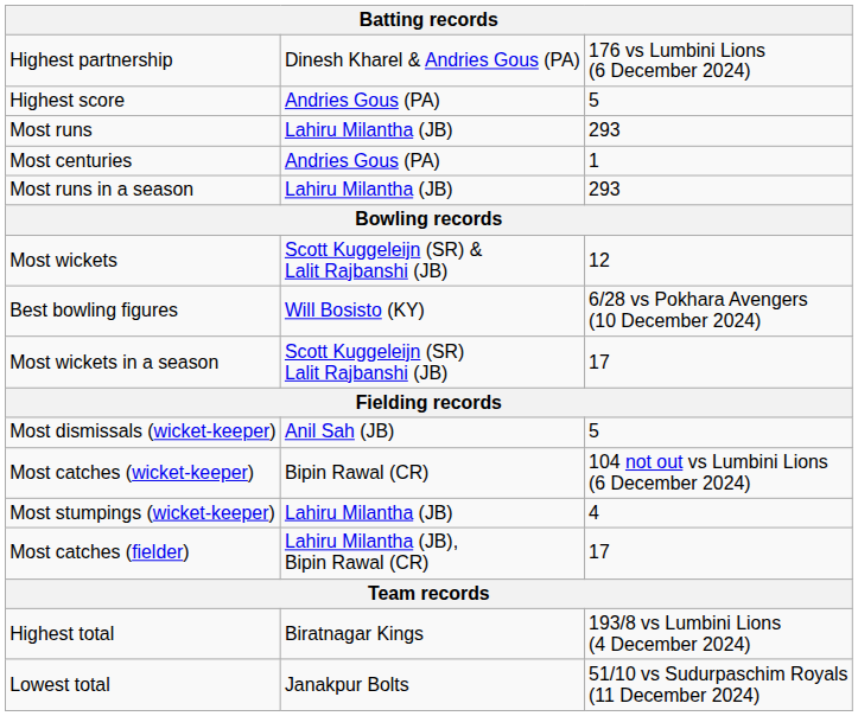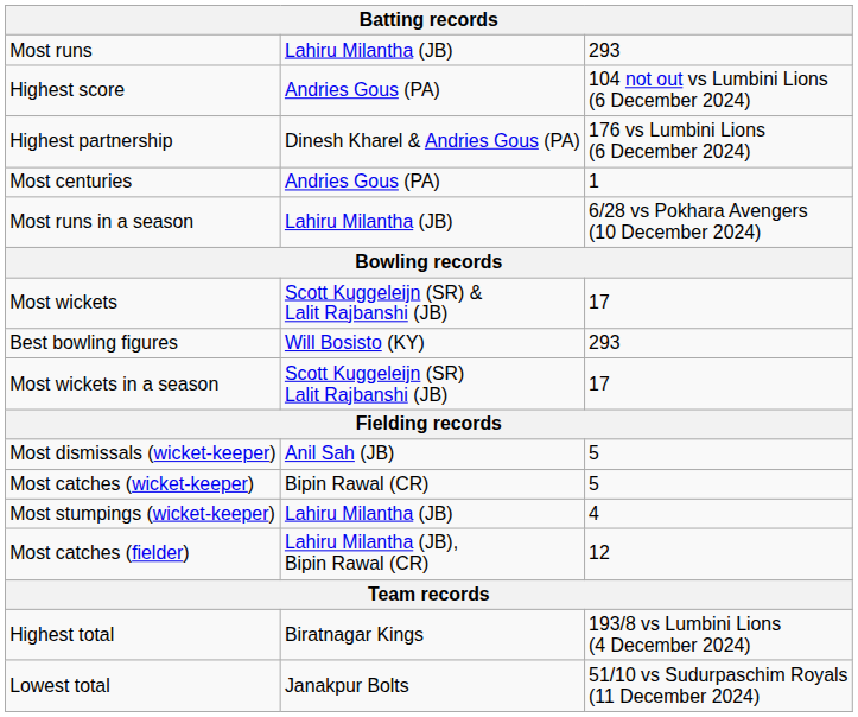rows swapped: Most runs <-> Highest partnership
Highest score | column 3: 5 -> 104 not out vs Lumbini Lions (6 December 2024)
Most runs in a season | column 3: 293 -> 6/28 vs Pokhara Avengers (10 December 2024)
Most wickets | column 3: 12 -> 17
Best bowling figures | column 3: 6/28 vs Pokhara Avengers (10 December 2024) -> 293
Most catches (wicket-keeper) | column 3: 104 not out vs Lumbini Lions (6 December 2024) -> 5
Most catches (fielder) | column 3: 17 -> 12
